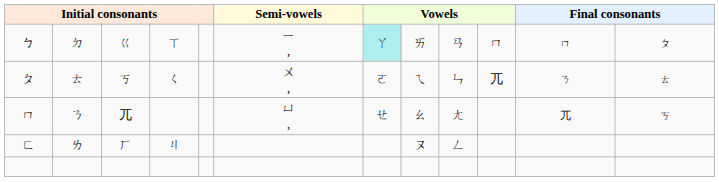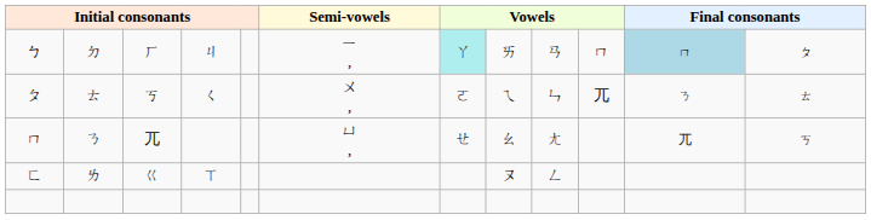ㄅ | column 3: ㄍ -> ㄏ
ㄅ | column 4: ㄒ -> ㄐ
ㄅ | column 11: no background -> lightblue background
ㄈ | column 3: ㄏ -> ㄍ
ㄈ | column 4: ㄐ -> ㄒ
